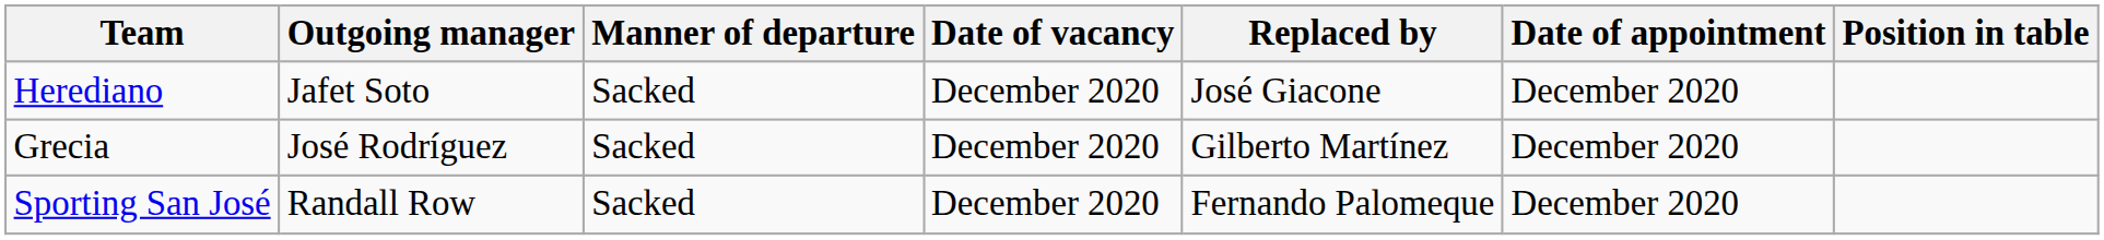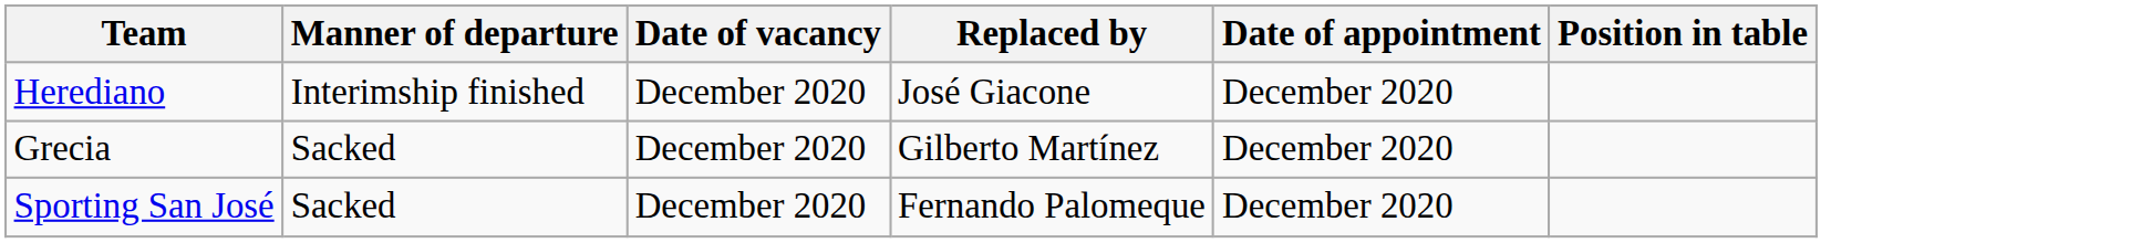- column: Outgoing manager | Jafet Soto | José Rodríguez | Randall Row
Herediano | Manner of departure: Sacked -> Interimship finished
